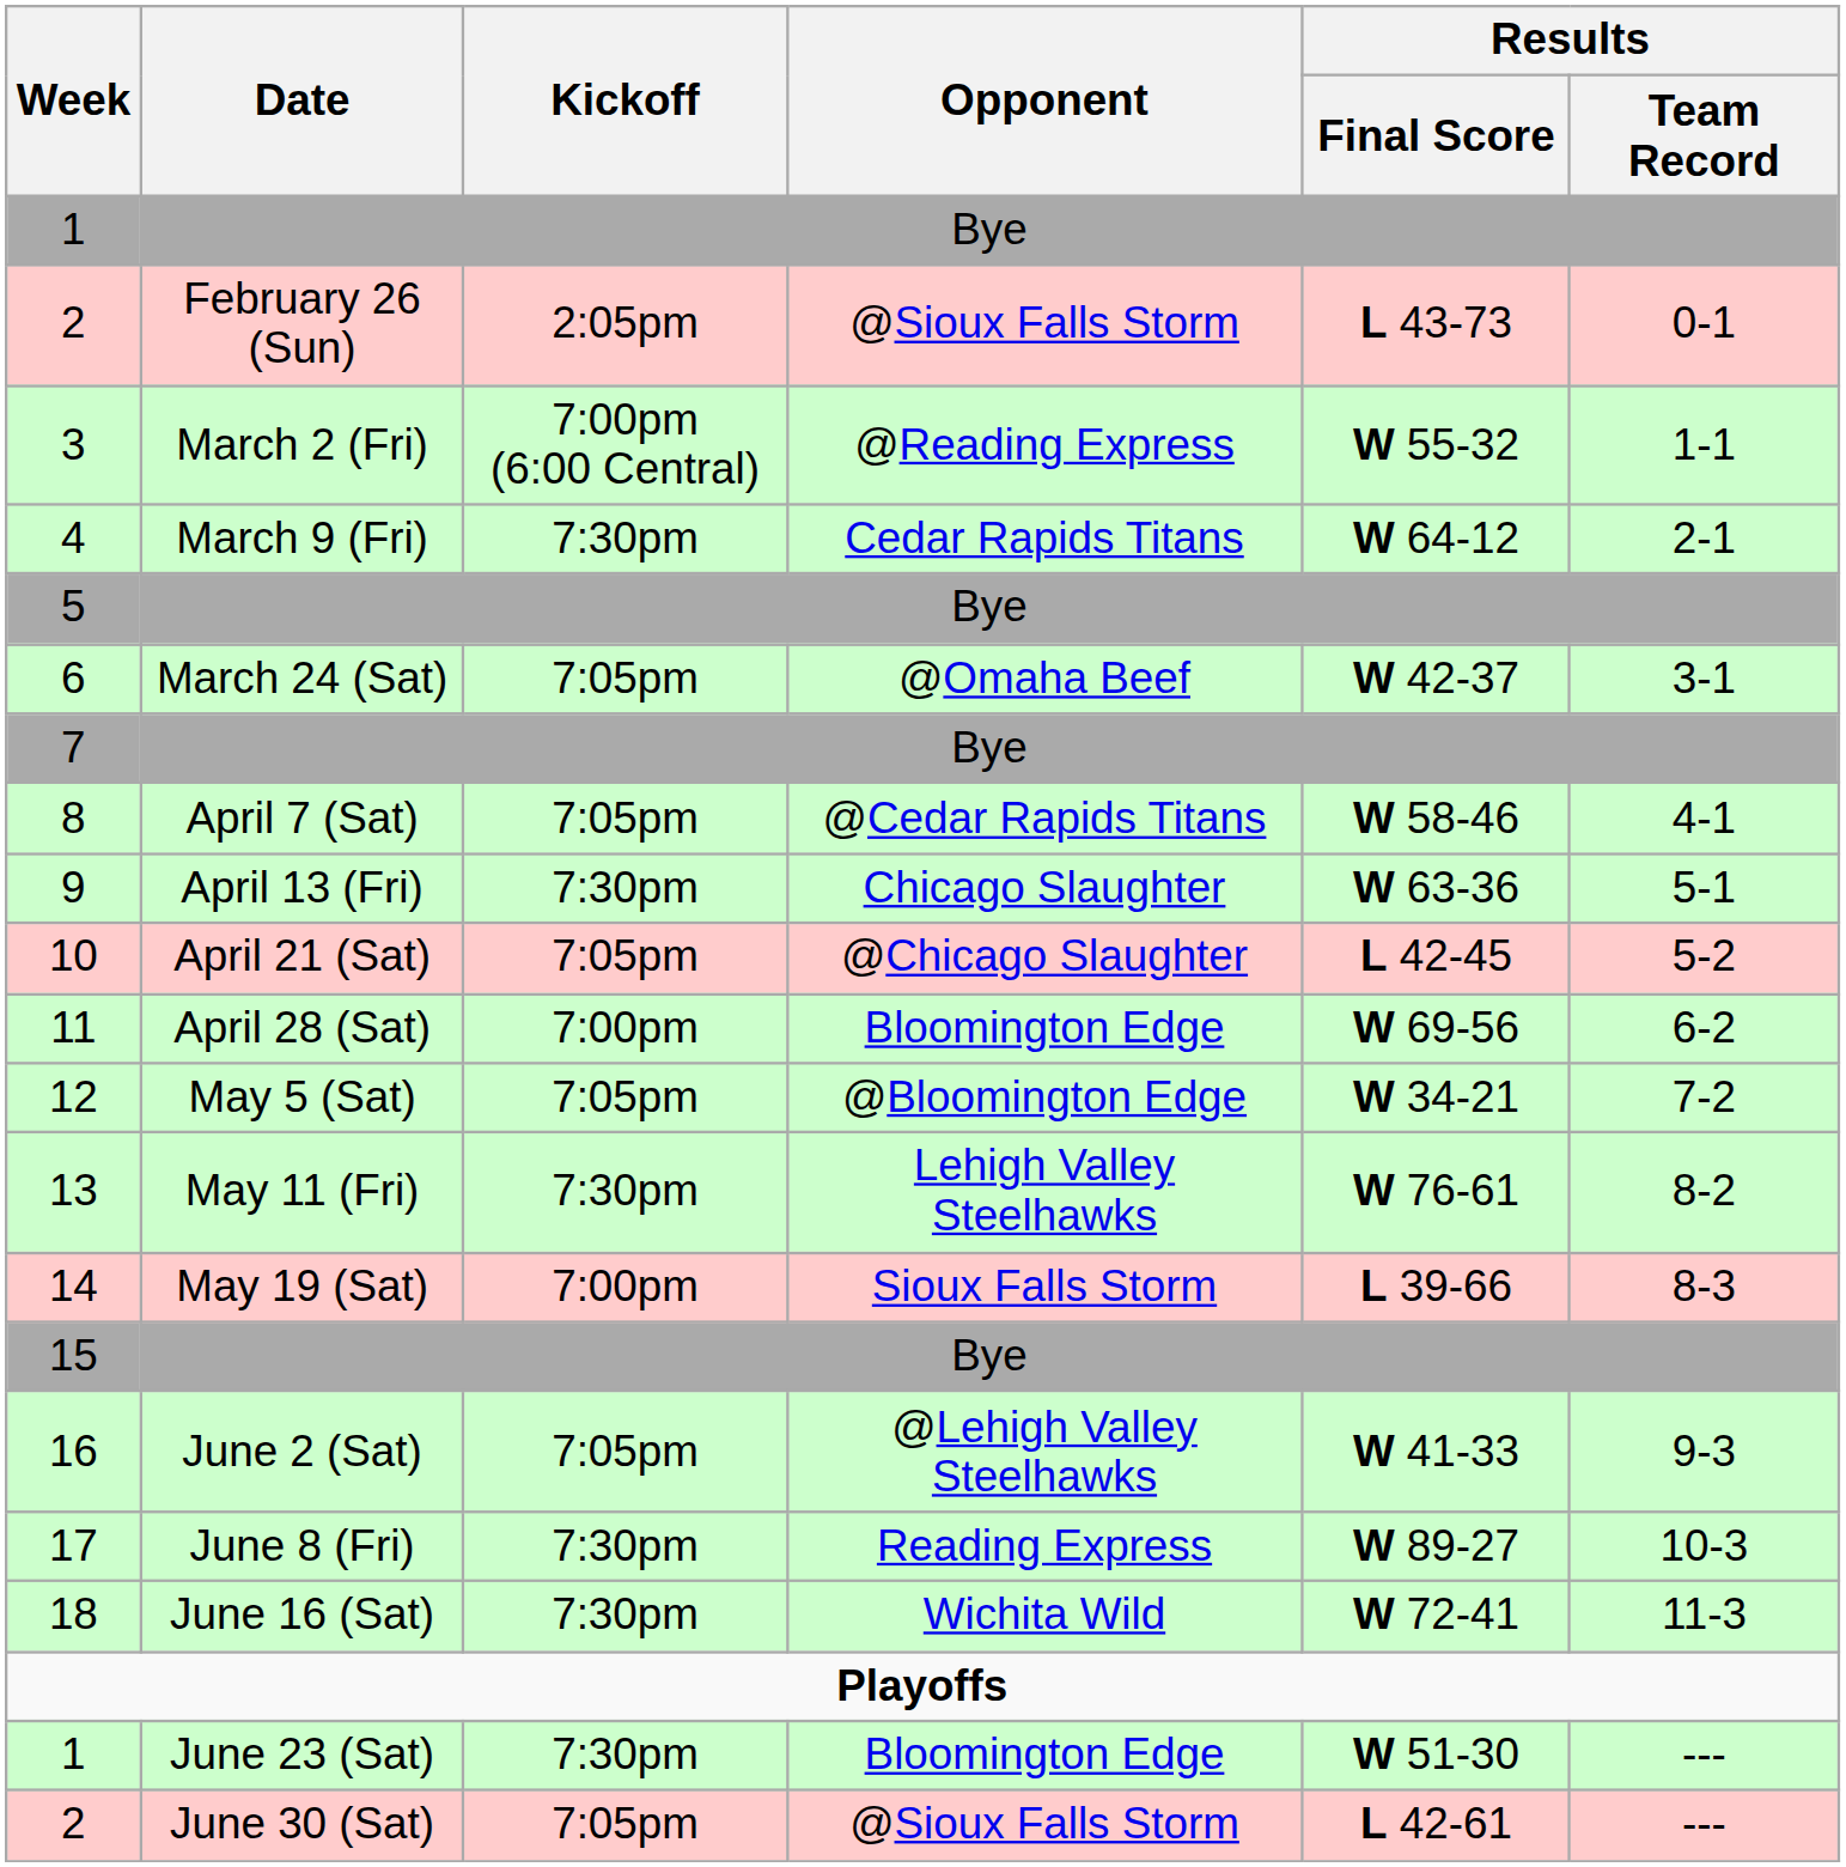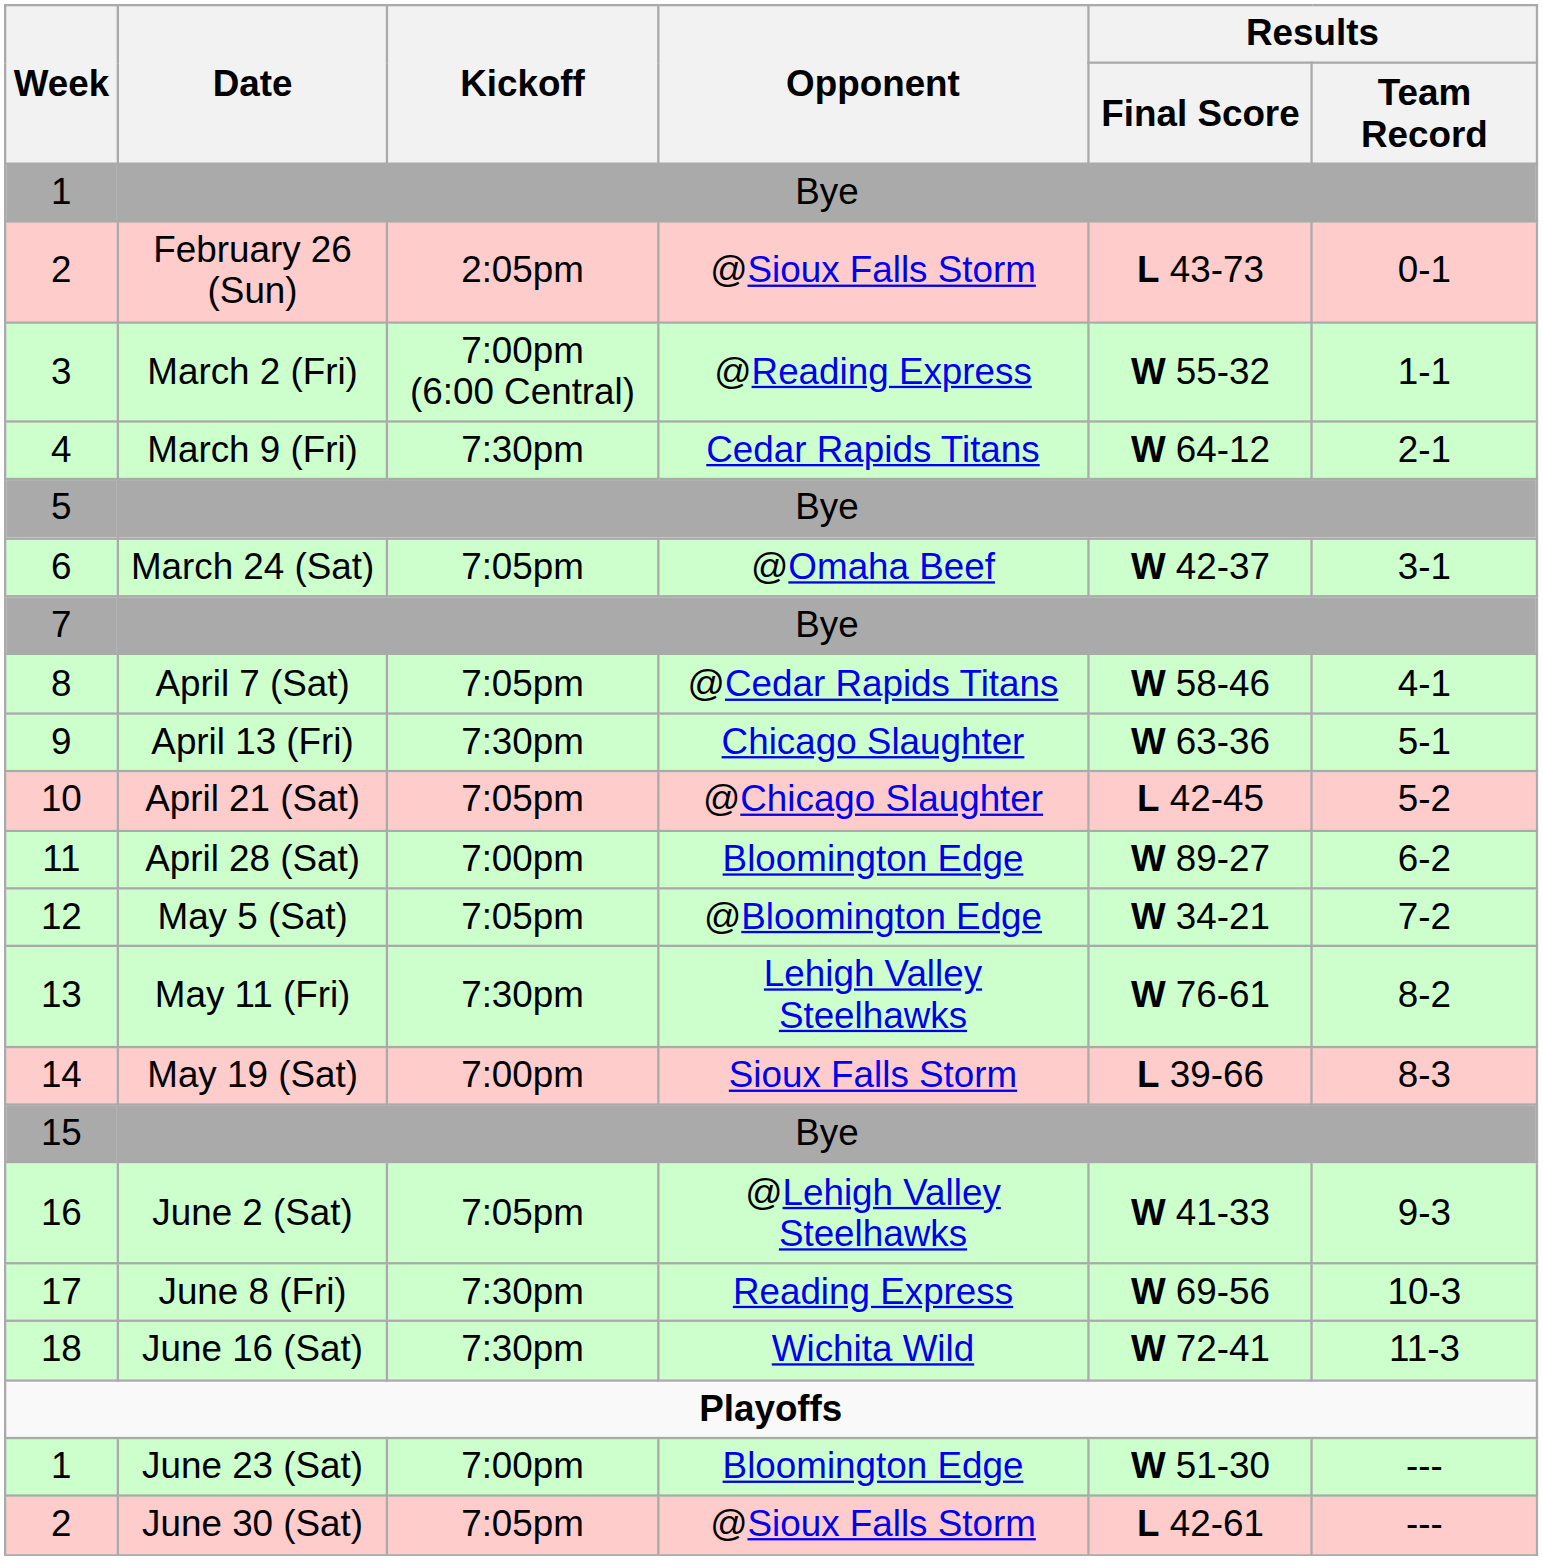11 | Results / Final Score: W 69-56 -> W 89-27
17 | Results / Final Score: W 89-27 -> W 69-56
1 / June 23 (Sat) | Kickoff: 7:30pm -> 7:00pm
